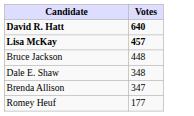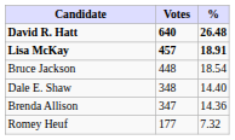+ column: % | 26.48 | 18.91 | 18.54 | 14.40 | 14.36 | 7.32
